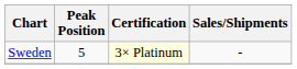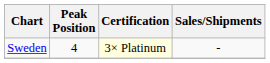Sweden | Peak Position: 5 -> 4
